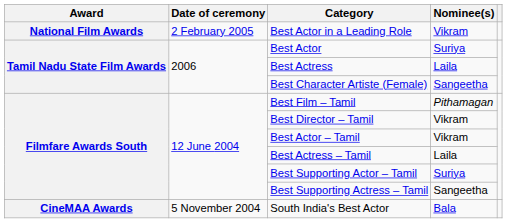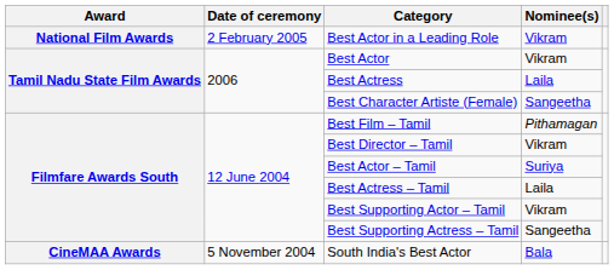Best Actor | Nominee(s): Suriya -> Vikram
Best Actor – Tamil | Nominee(s): Vikram -> Suriya
Best Supporting Actor – Tamil | Nominee(s): Suriya -> Vikram
